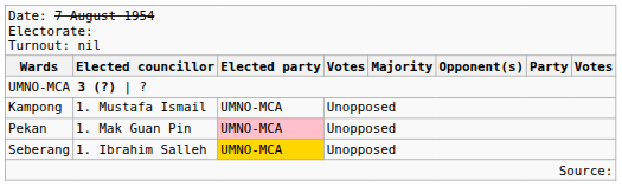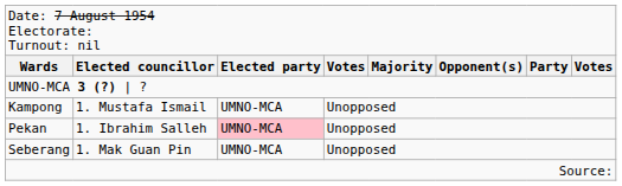Pekan | column 2: 1. Mak Guan Pin -> 1. Ibrahim Salleh
Seberang | column 2: 1. Ibrahim Salleh -> 1. Mak Guan Pin
Seberang | column 3: gold background -> no background
